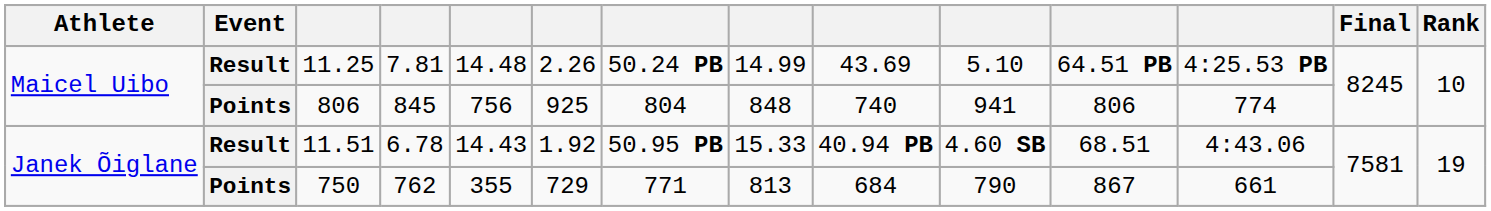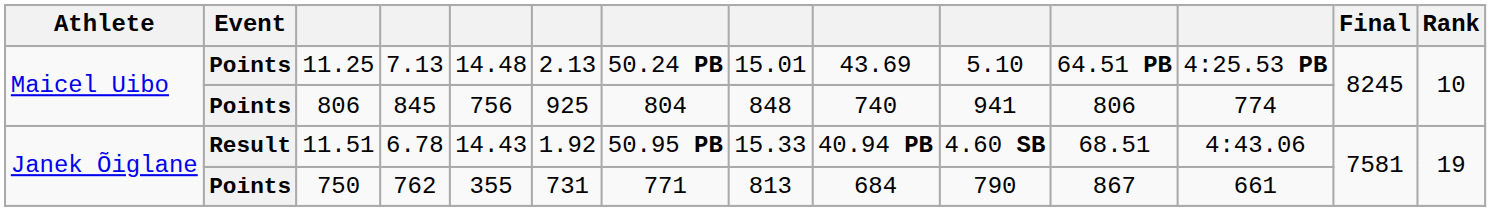11.25 | Event: Result -> Points
11.25 | column 4: 7.81 -> 7.13
11.25 | column 6: 2.26 -> 2.13
11.25 | column 8: 14.99 -> 15.01
750 | column 6: 729 -> 731
